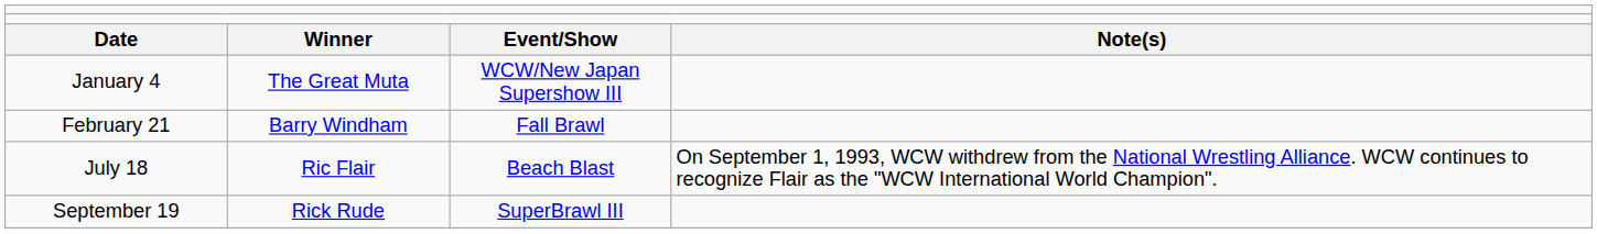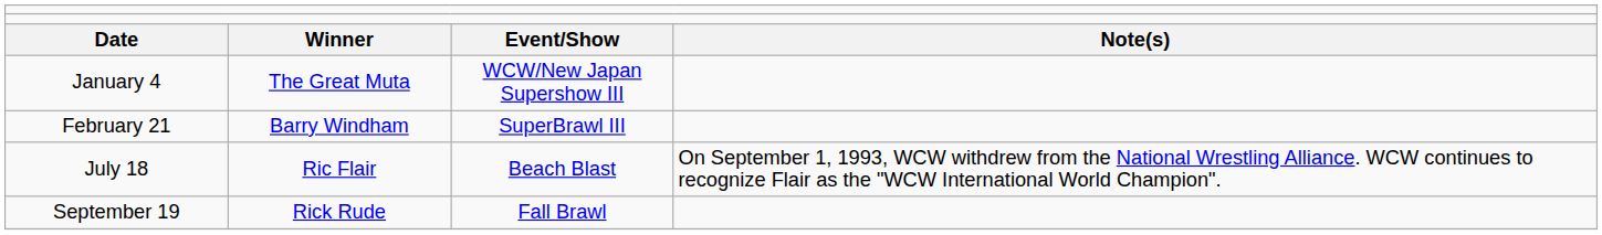February 21 | column 3: Fall Brawl -> SuperBrawl III
September 19 | column 3: SuperBrawl III -> Fall Brawl
